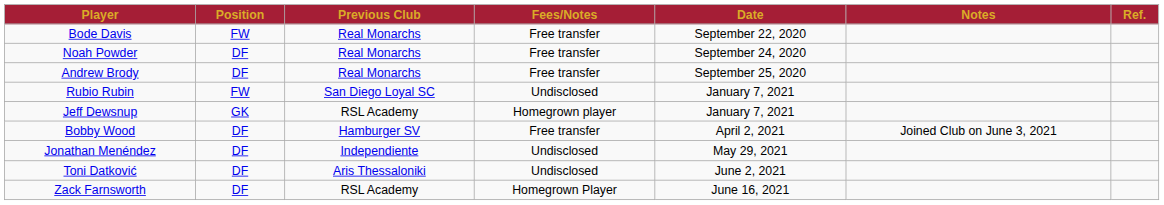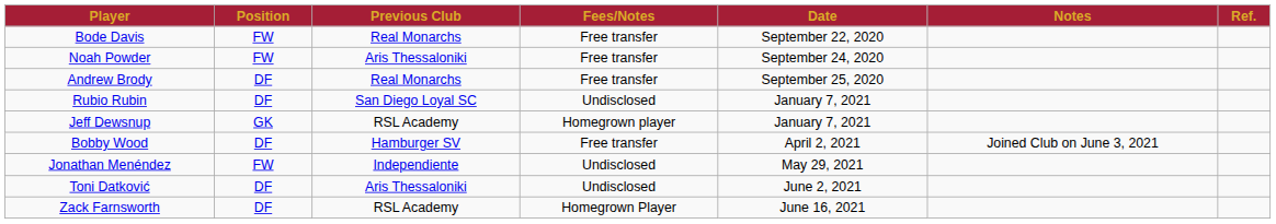Noah Powder | Position: DF -> FW
Noah Powder | Previous Club: Real Monarchs -> Aris Thessaloniki
Rubio Rubin | Position: FW -> DF
Jonathan Menéndez | Position: DF -> FW
